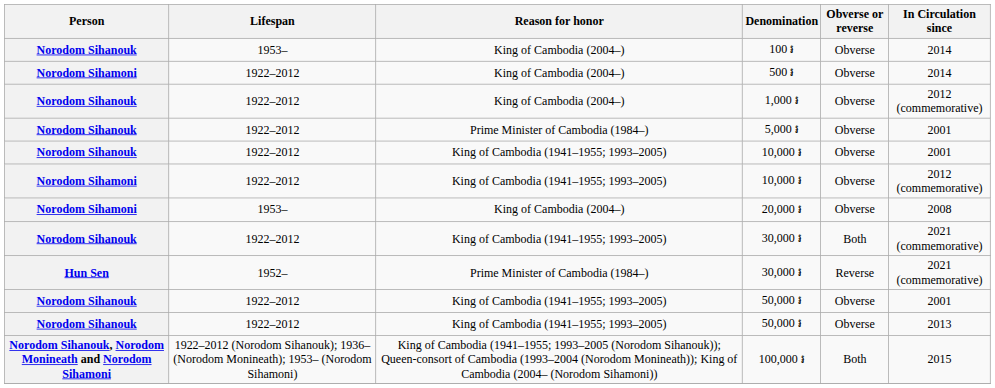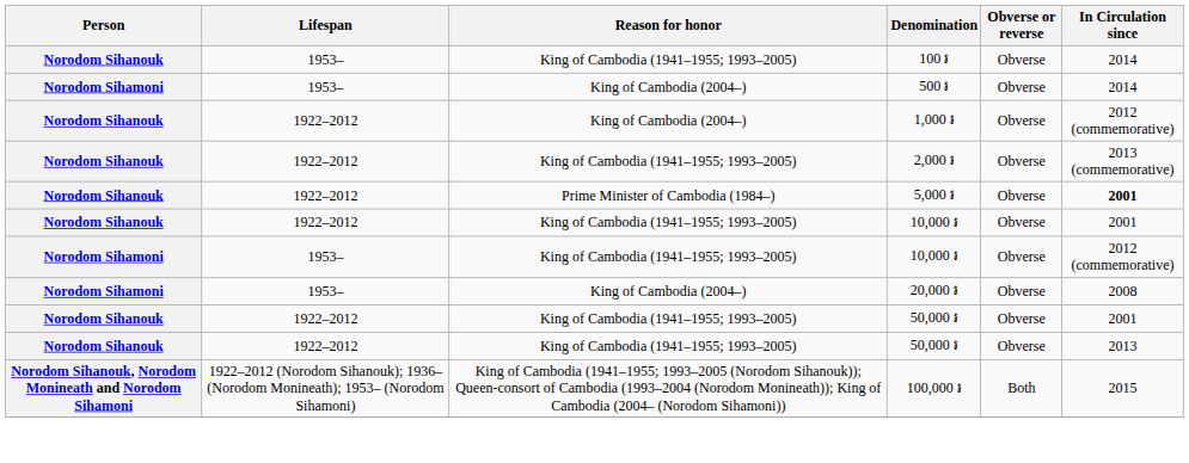100 ៛ | Reason for honor: King of Cambodia (2004–) -> King of Cambodia (1941–1955; 1993–2005)
500 ៛ | Lifespan: 1922–2012 -> 1953–
+ row: Norodom Sihanouk | 1922–2012 | King of Cambodia (1941–1955; 1993–2005) | 2,000 ៛ | Obverse | 2013 (commemorative)
5,000 ៛ | In Circulation since: normal -> bold
Norodom Sihamoni / 10,000 ៛ | Lifespan: 1922–2012 -> 1953–
- row: Norodom Sihanouk | 1922–2012 | King of Cambodia (1941–1955; 1993–2005) | 30,000 ៛ | Both | 2021 (commemorative)
- row: Hun Sen | 1952– | Prime Minister of Cambodia (1984–) | 30,000 ៛ | Reverse | 2021 (commemorative)
